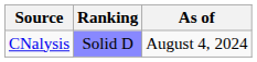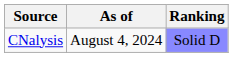columns swapped: Ranking <-> As of
